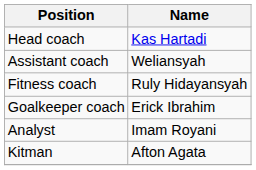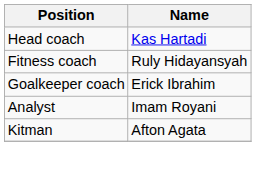- row: Assistant coach | Weliansyah
